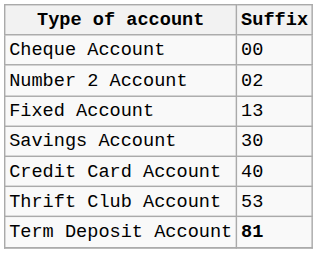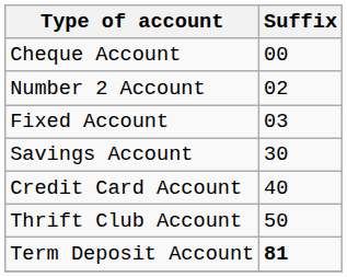Fixed Account | Suffix: 13 -> 03
Thrift Club Account | Suffix: 53 -> 50
